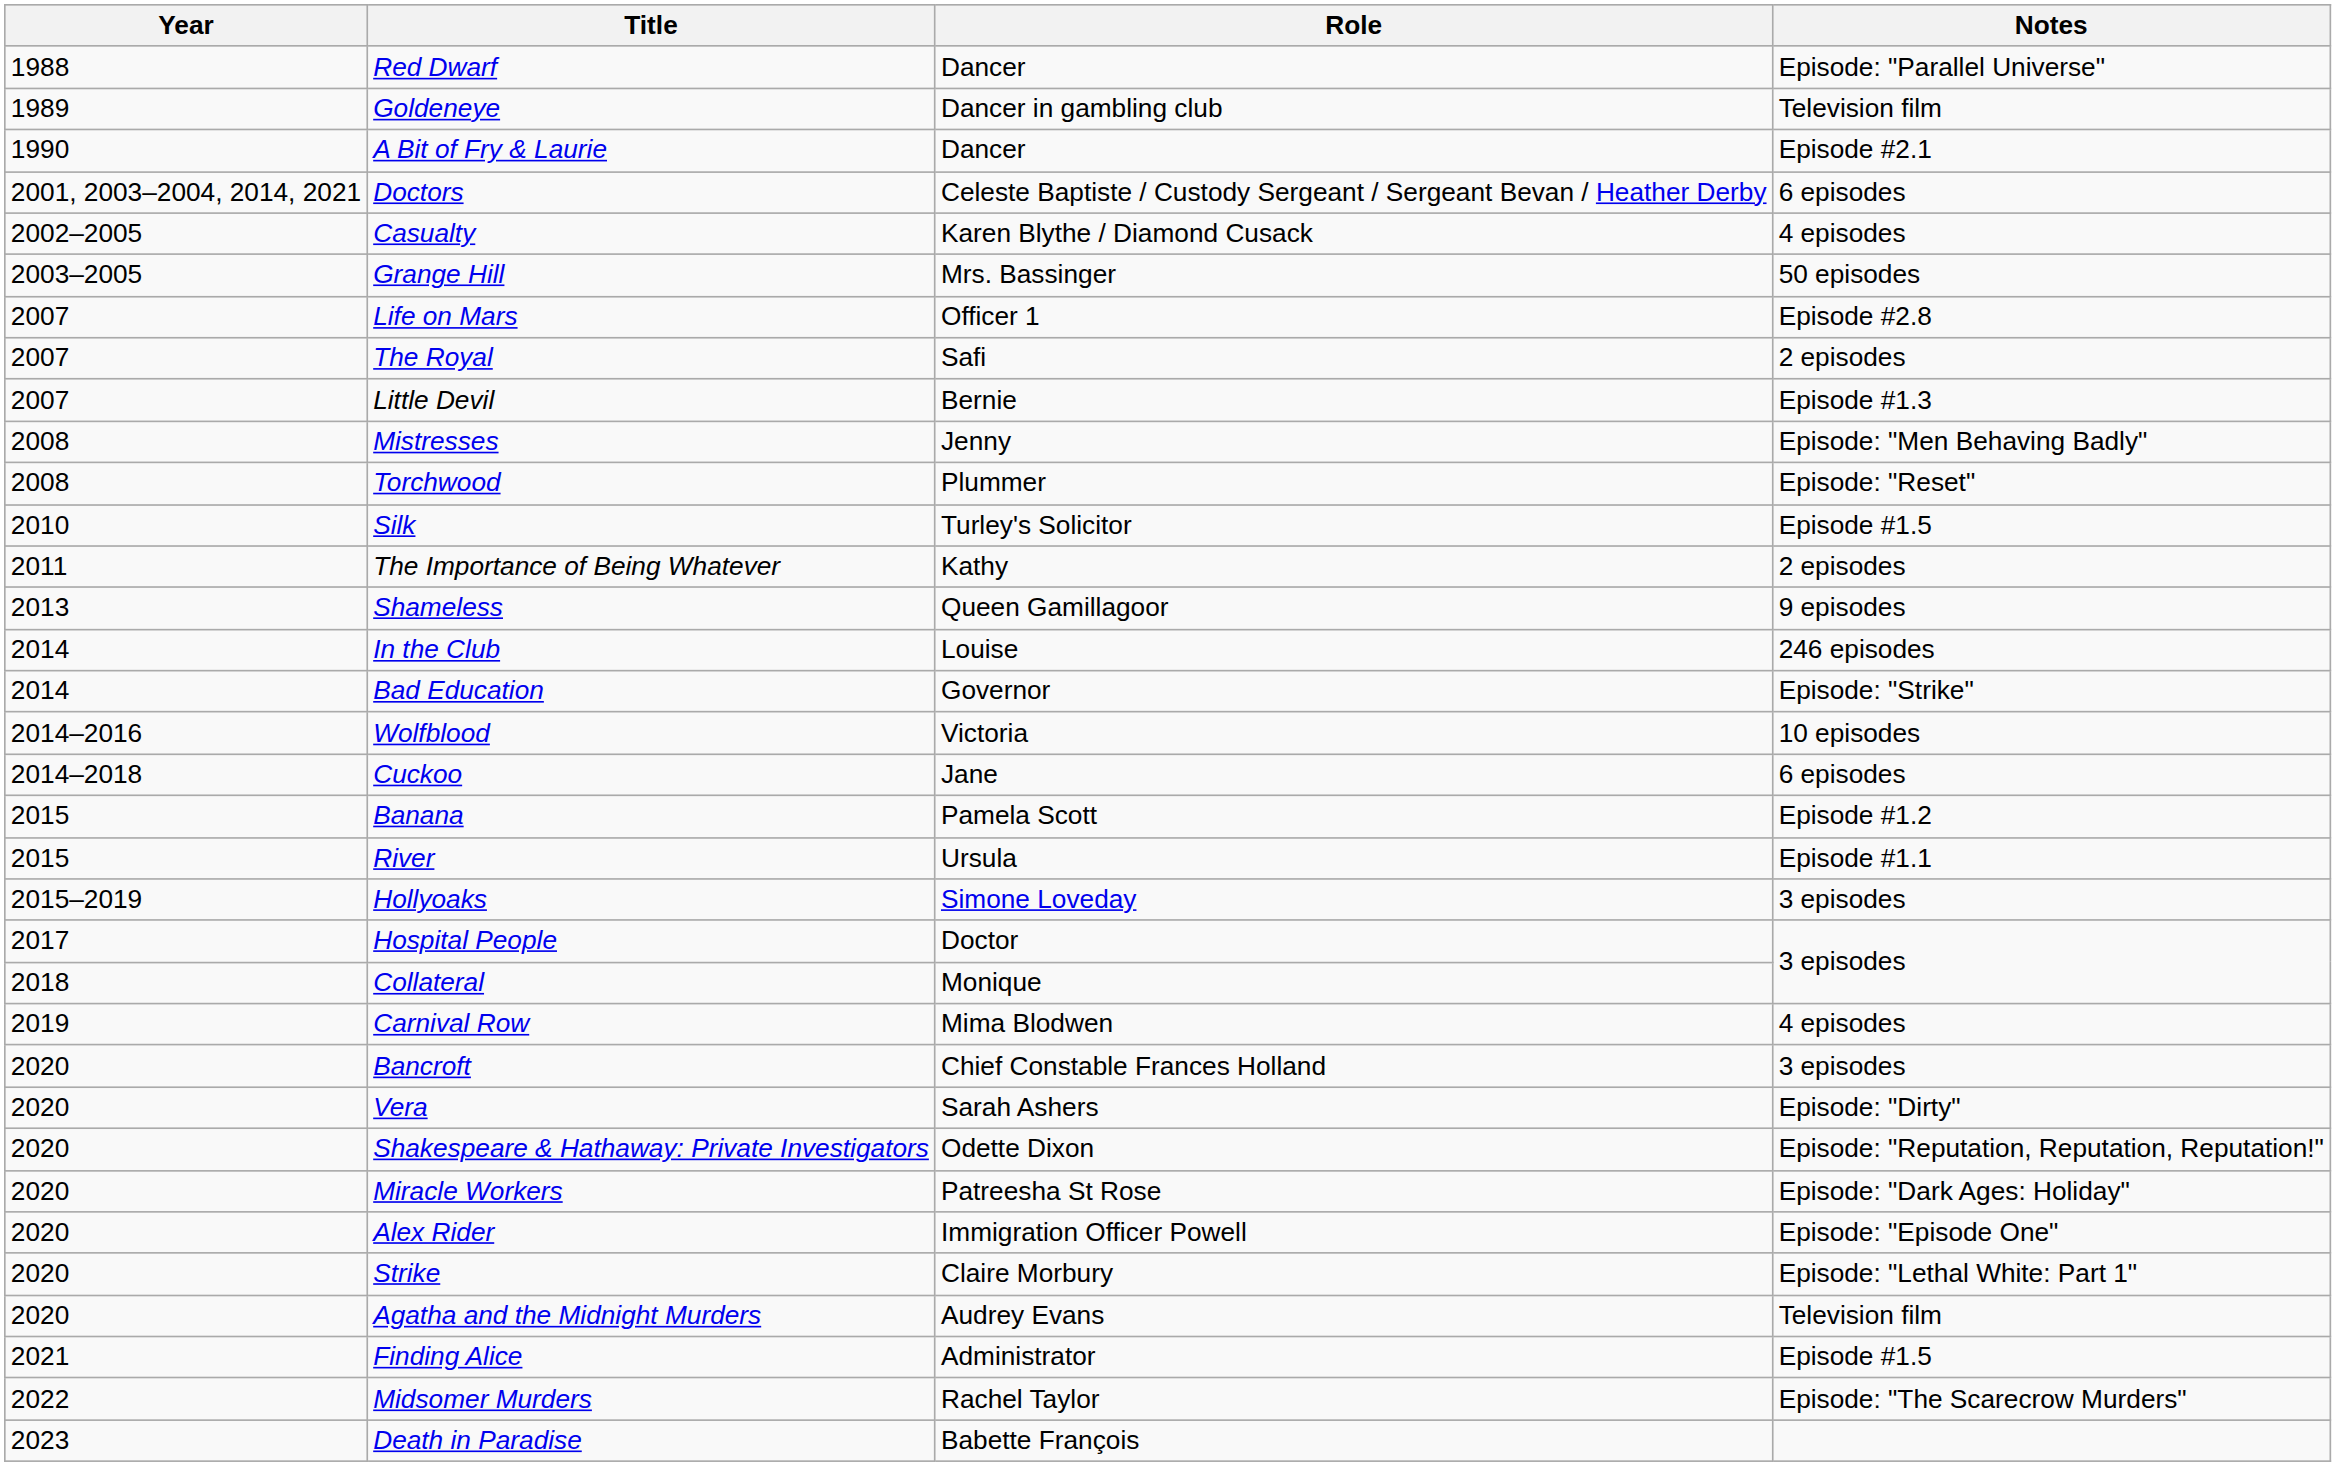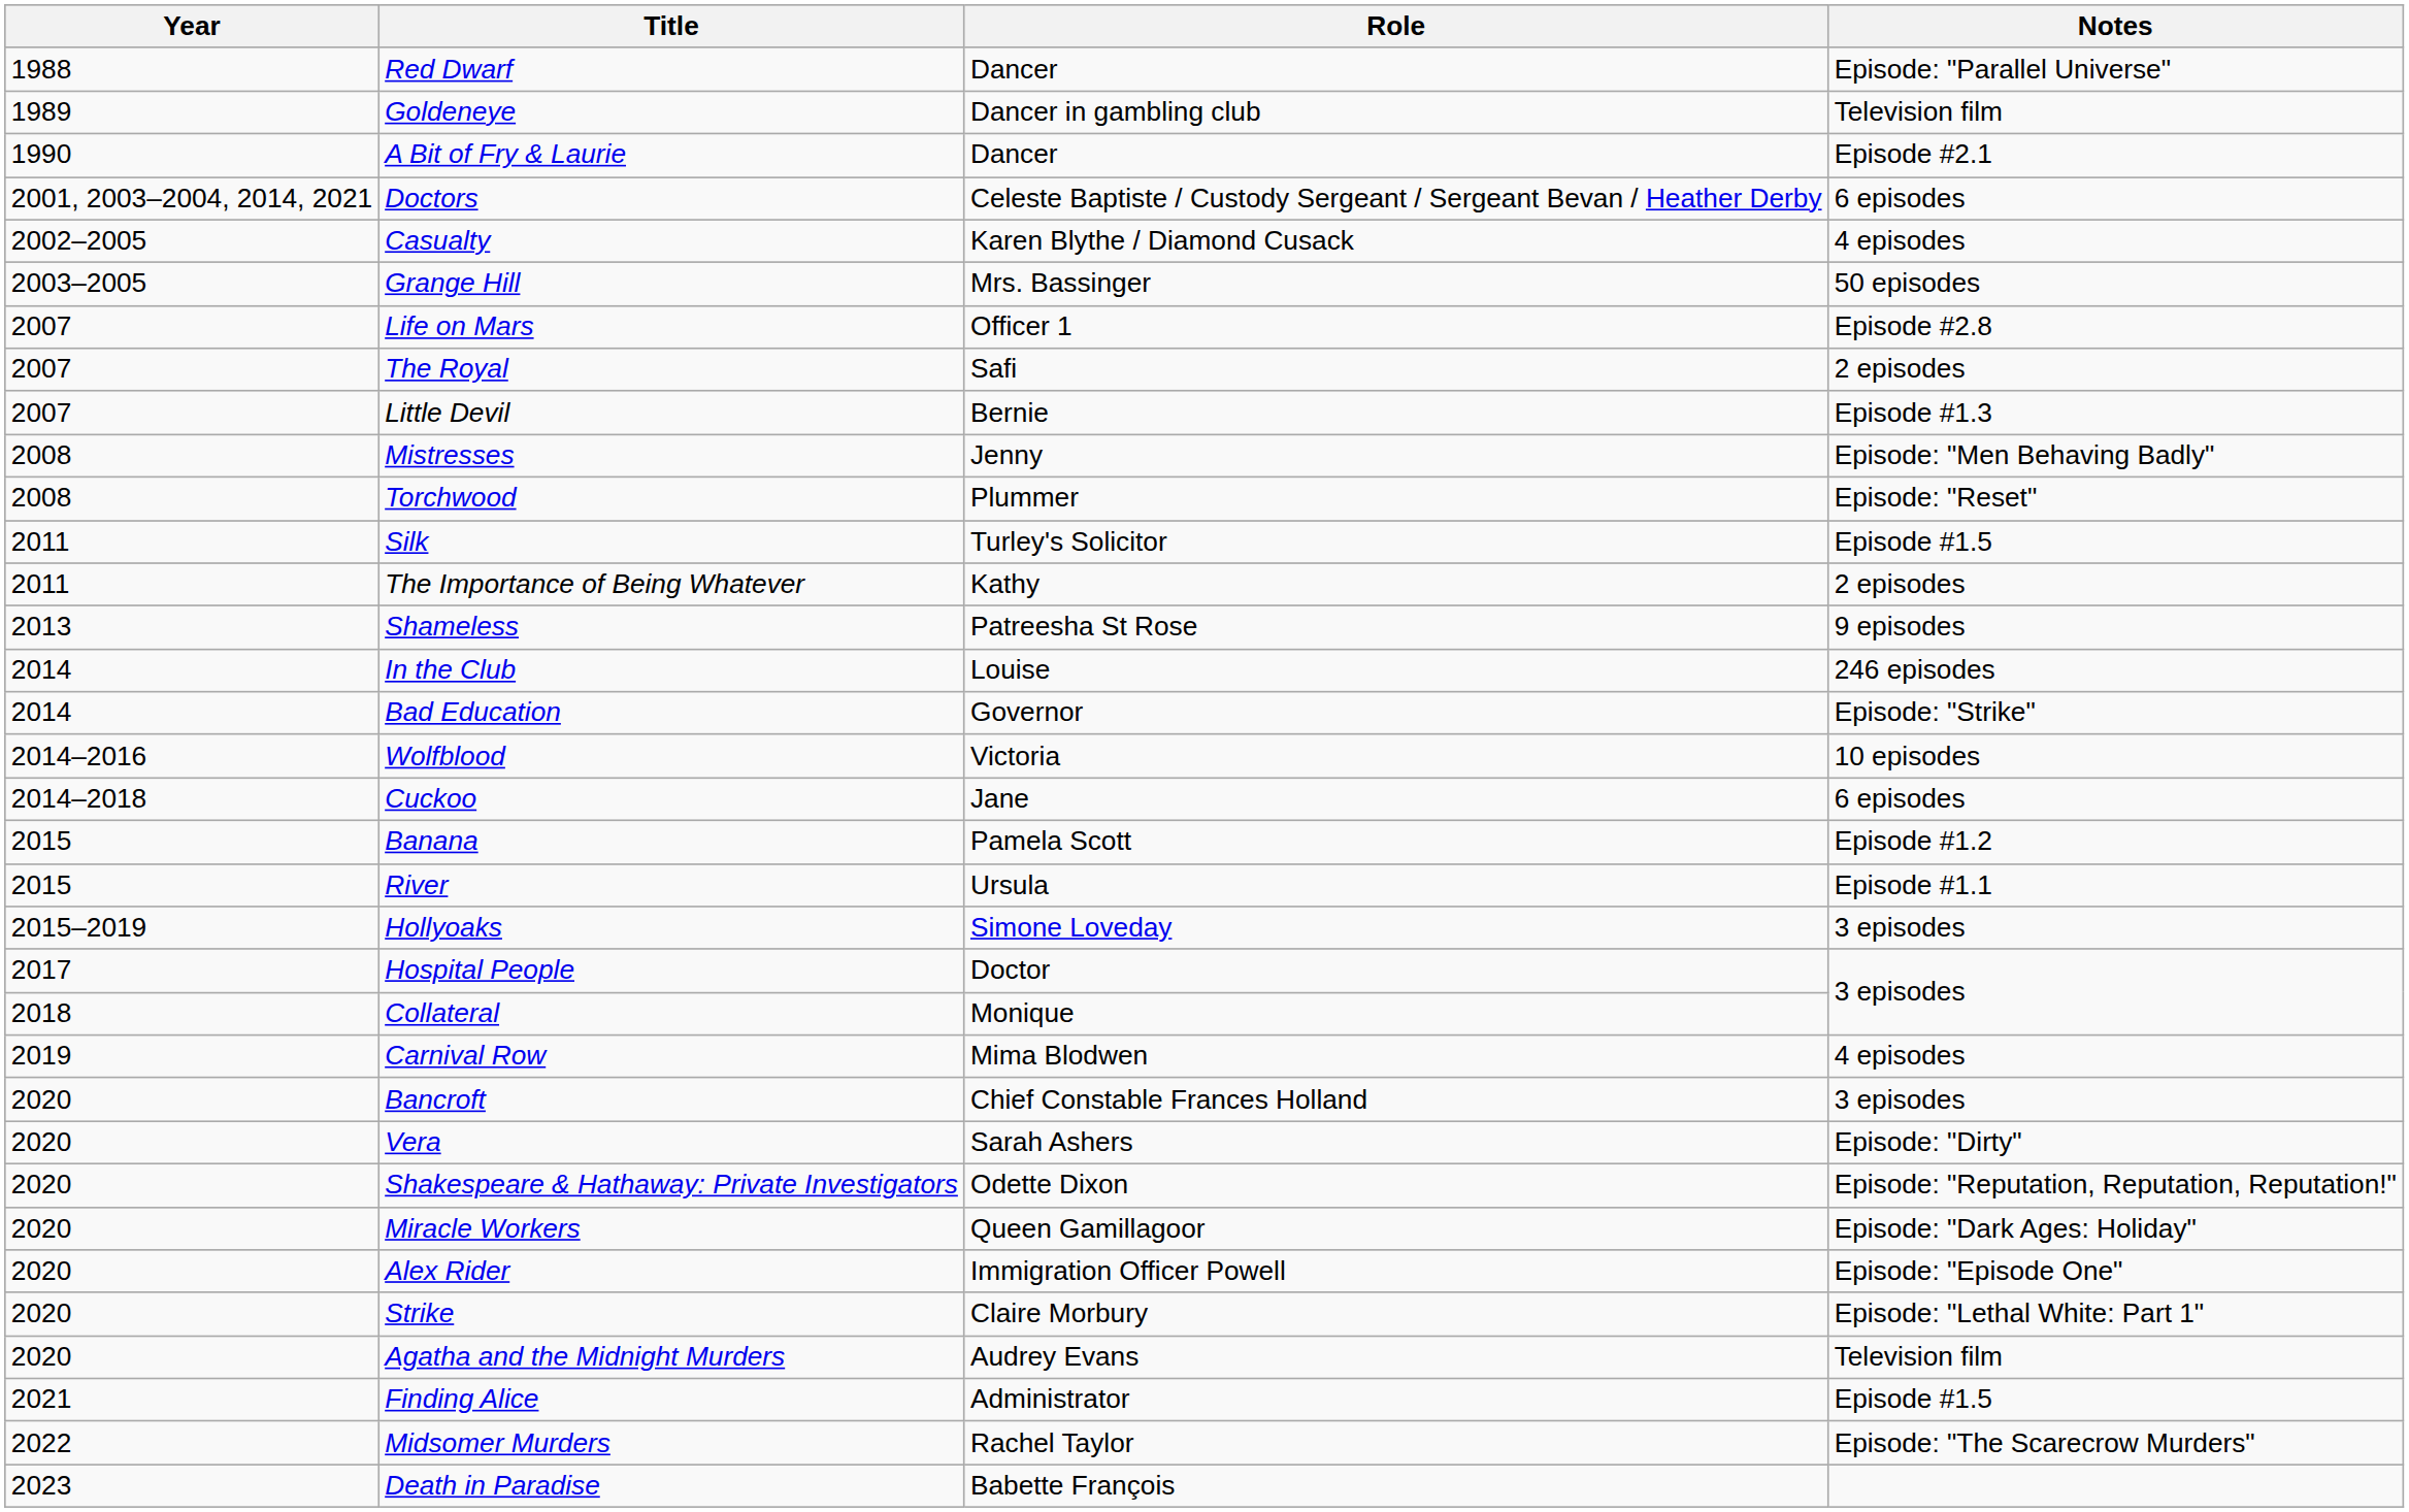Silk | Year: 2010 -> 2011
Shameless | Role: Queen Gamillagoor -> Patreesha St Rose
Miracle Workers | Role: Patreesha St Rose -> Queen Gamillagoor
